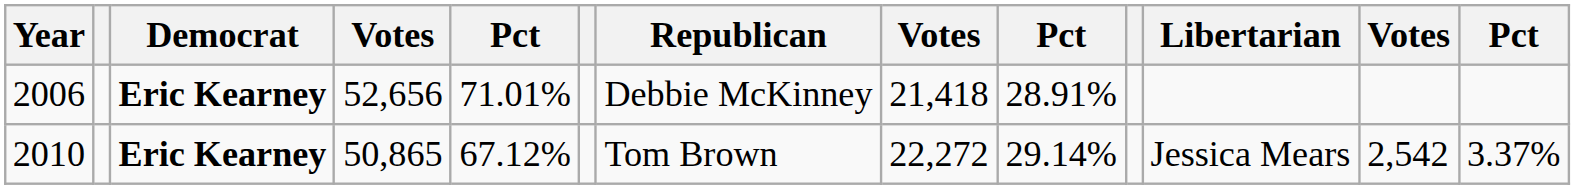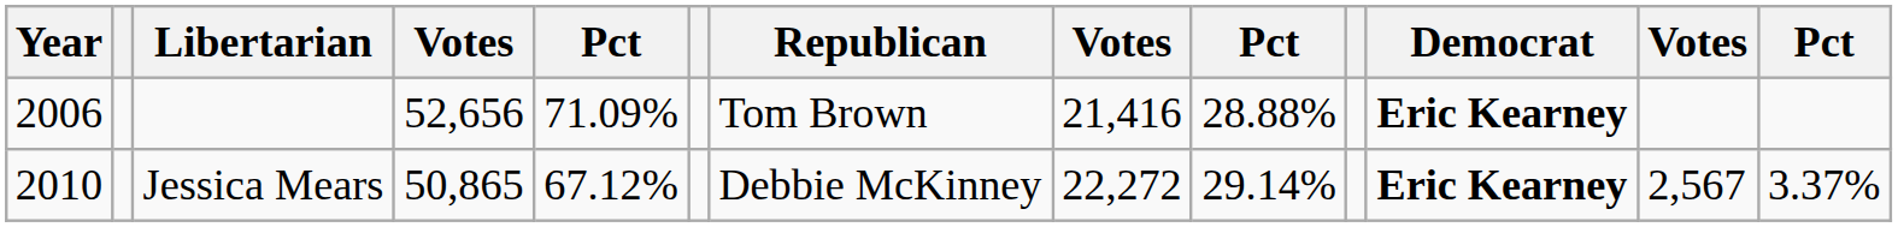columns swapped: Democrat <-> Libertarian
2006 | column 5: 71.01% -> 71.09%
2006 | Republican: Debbie McKinney -> Tom Brown
2006 | column 8: 21,418 -> 21,416
2006 | column 9: 28.91% -> 28.88%
2010 | Republican: Tom Brown -> Debbie McKinney
2010 | column 12: 2,542 -> 2,567
